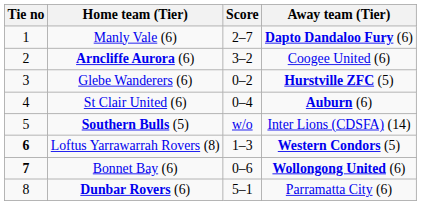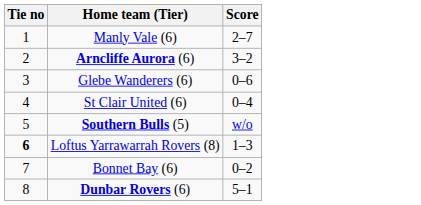- column: Away team (Tier) | Dapto Dandaloo Fury (6) | Coogee United (6) | Hurstville ZFC (5) | Auburn (6) | Inter Lions (CDSFA) (14) | Western Condors (5) | Wollongong United (6) | Parramatta City (6)
Glebe Wanderers (6) | Score: 0–2 -> 0–6
Bonnet Bay (6) | Tie no: bold -> normal
Bonnet Bay (6) | Score: 0–6 -> 0–2
